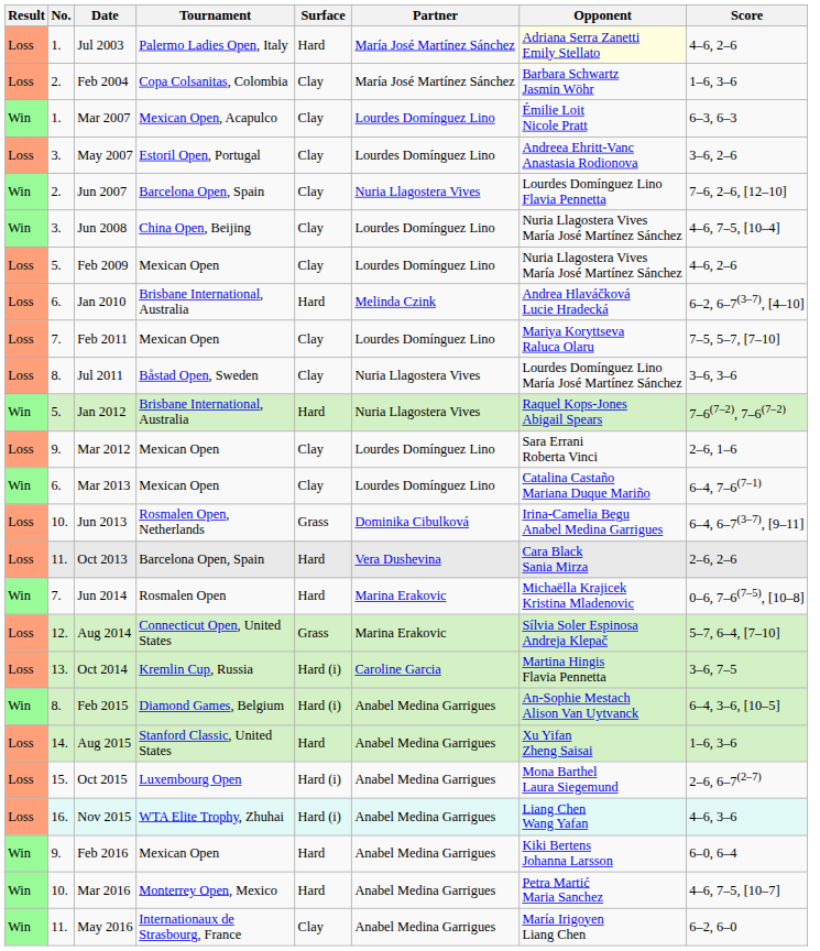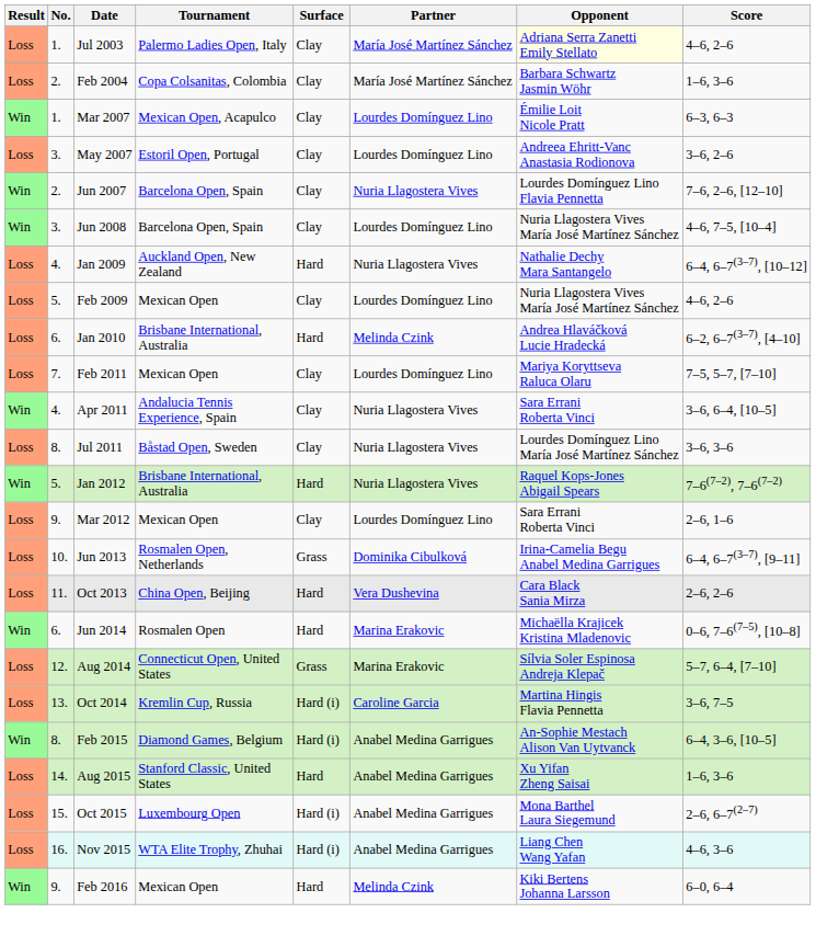Jul 2003 | Surface: Hard -> Clay
Jun 2008 | Tournament: China Open, Beijing -> Barcelona Open, Spain
+ row: Loss | 4. | Jan 2009 | Auckland Open, New Zealand | Hard | Nuria Llagostera Vives | Nathalie Dechy Mara Santangelo | 6–4, 6–7(3–7), [10–12]
+ row: Win | 4. | Apr 2011 | Andalucia Tennis Experience, Spain | Clay | Nuria Llagostera Vives | Sara Errani Roberta Vinci | 3–6, 6–4, [10–5]
- row: Win | 6. | Mar 2013 | Mexican Open | Clay | Lourdes Domínguez Lino | Catalina Castaño Mariana Duque Mariño | 6–4, 7–6(7–1)
Oct 2013 | Tournament: Barcelona Open, Spain -> China Open, Beijing
Jun 2014 | No.: 7. -> 6.
Feb 2016 | Partner: Anabel Medina Garrigues -> Melinda Czink
- row: Win | 10. | Mar 2016 | Monterrey Open, Mexico | Hard | Anabel Medina Garrigues | Petra Martić Maria Sanchez | 4–6, 7–5, [10–7]
- row: Win | 11. | May 2016 | Internationaux de Strasbourg, France | Clay | Anabel Medina Garrigues | María Irigoyen Liang Chen | 6–2, 6–0
